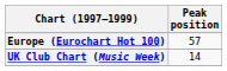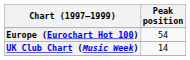Europe (Eurochart Hot 100) | Peak position: 57 -> 54
